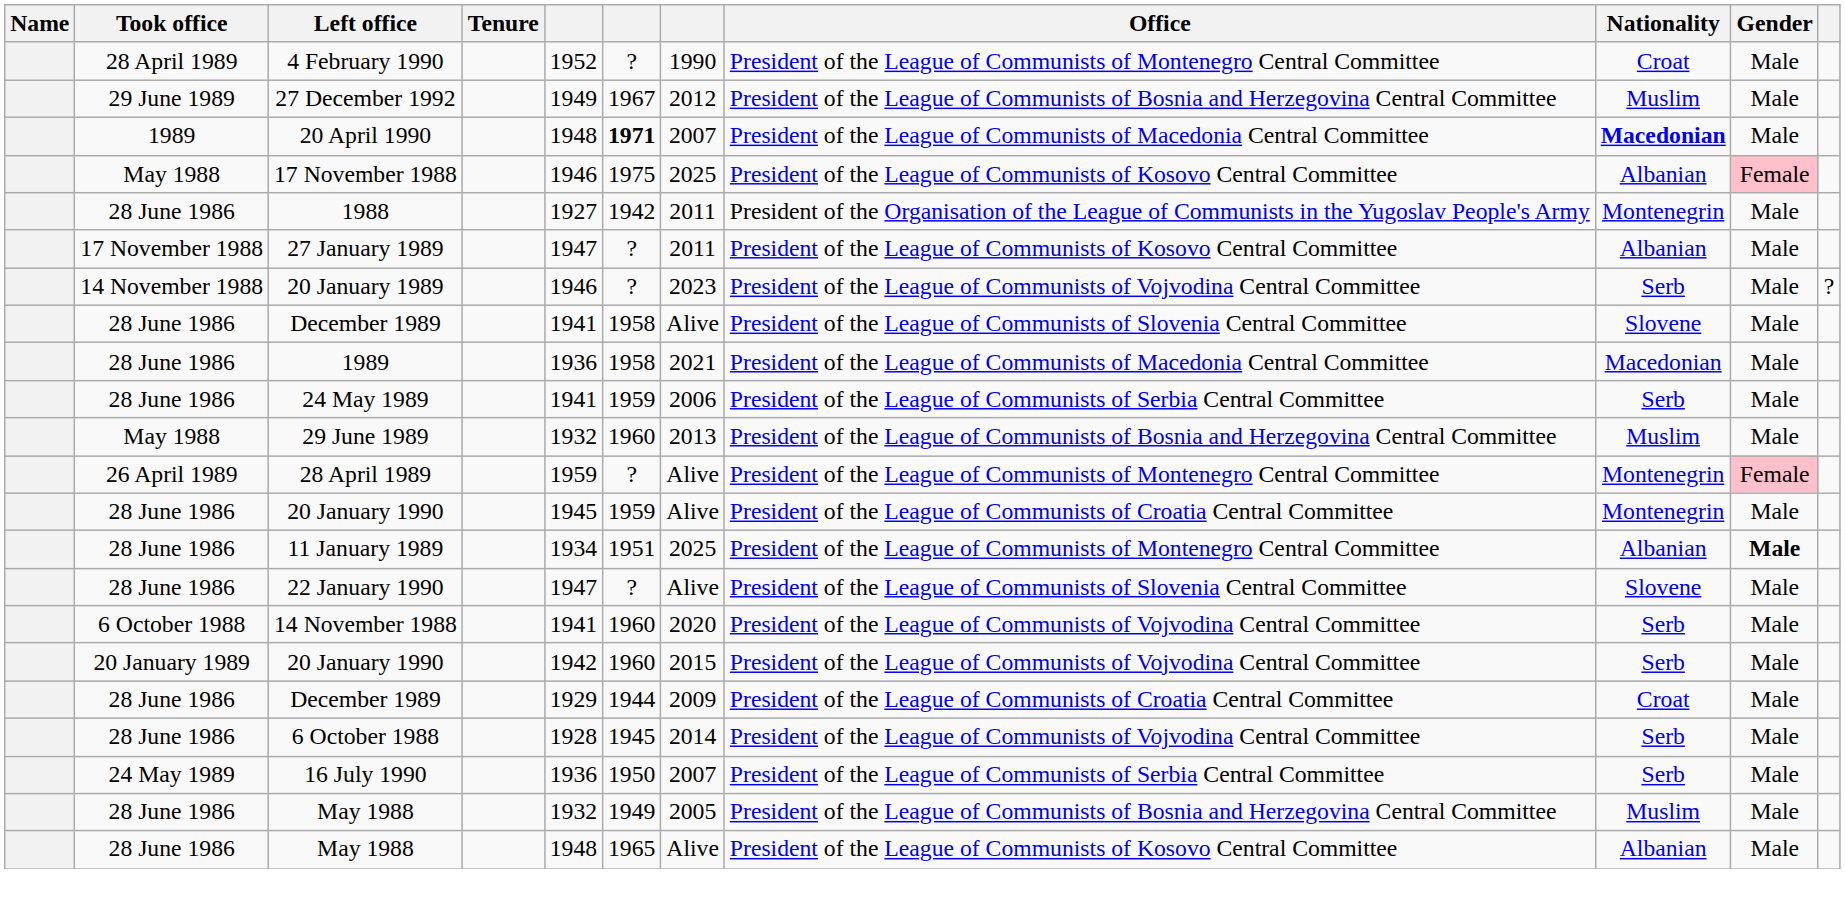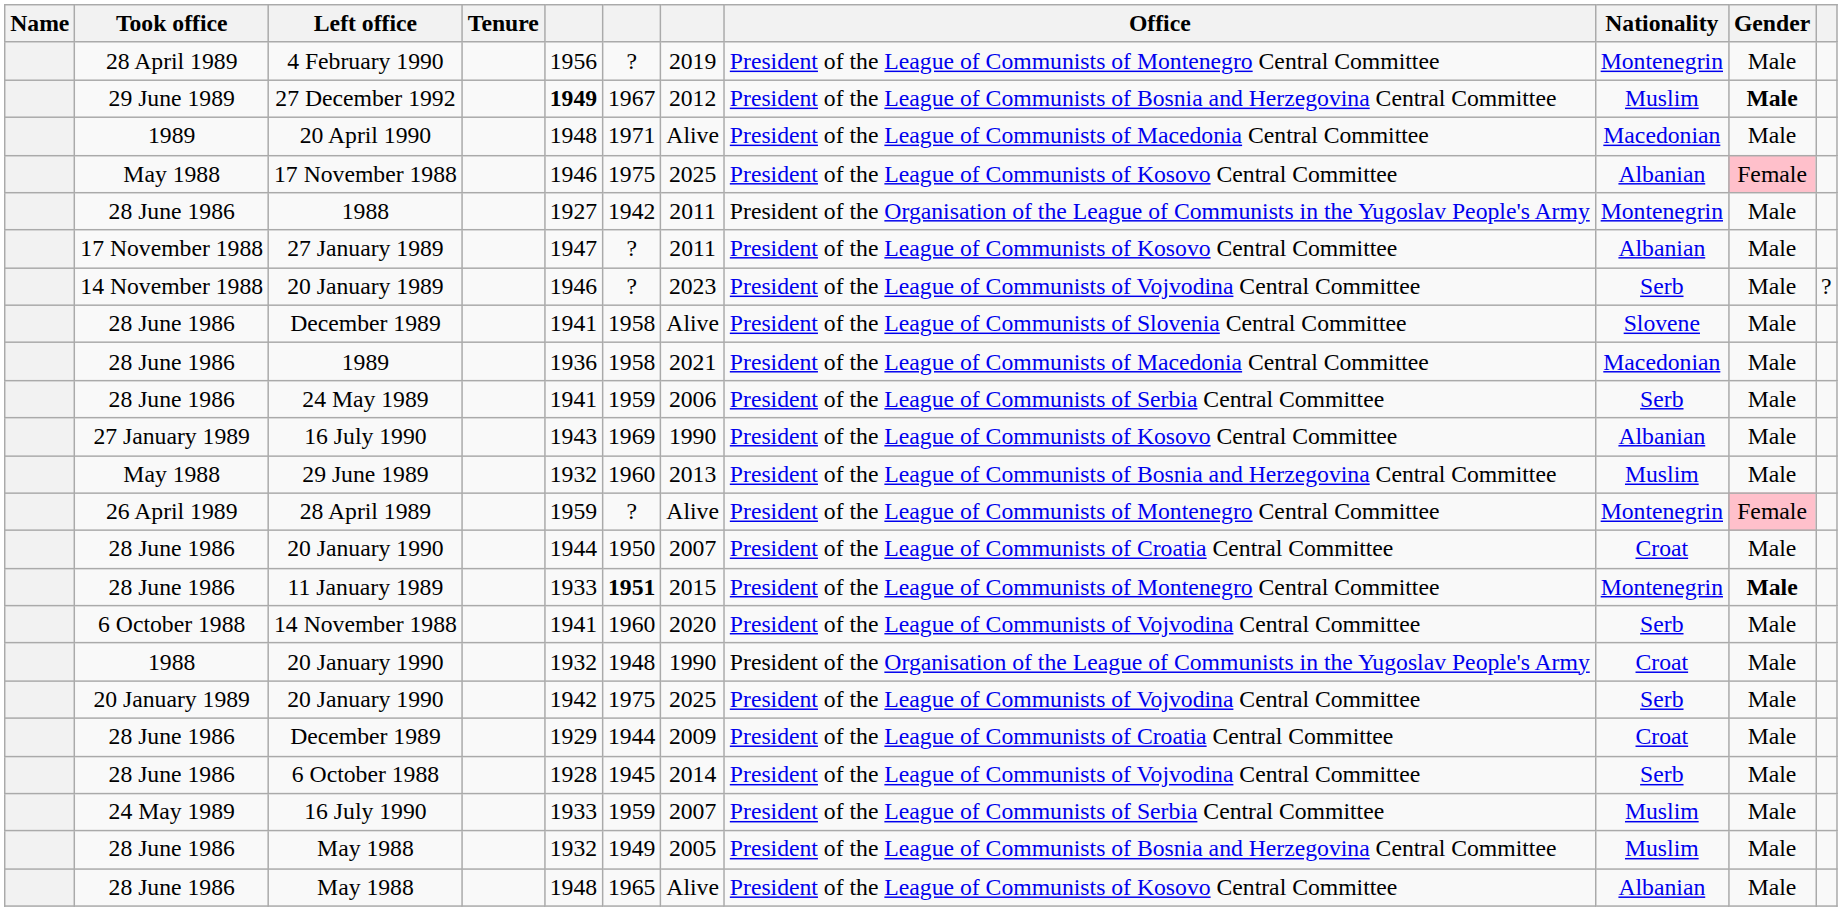4 February 1990 | column 5: 1952 -> 1956
4 February 1990 | column 7: 1990 -> 2019
4 February 1990 | Nationality: Croat -> Montenegrin
27 December 1992 | column 5: normal -> bold
27 December 1992 | Gender: normal -> bold
20 April 1990 | column 6: bold -> normal
20 April 1990 | column 7: 2007 -> Alive
20 April 1990 | Nationality: bold -> normal
+ row: 27 January 1989 | 16 July 1990 | 1943 | 1969 | 1990 | President of the League of Communists of Kosovo Central Committee | Albanian | Male
28 June 1986 / 20 January 1990 | column 5: 1945 -> 1944
28 June 1986 / 20 January 1990 | column 6: 1959 -> 1950
28 June 1986 / 20 January 1990 | column 7: Alive -> 2007
28 June 1986 / 20 January 1990 | Nationality: Montenegrin -> Croat
11 January 1989 | column 5: 1934 -> 1933
11 January 1989 | column 6: normal -> bold
11 January 1989 | column 7: 2025 -> 2015
11 January 1989 | Nationality: Albanian -> Montenegrin
- row: 28 June 1986 | 22 January 1990 | 1947 | ? | Alive | President of the League of Communists of Slovenia Central Committee | Slovene | Male
+ row: 1988 | 20 January 1990 | 1932 | 1948 | 1990 | President of the Organisation of the League of Communists in the Yugoslav People's Army | Croat | Male
20 January 1989 / 20 January 1990 | column 6: 1960 -> 1975
20 January 1989 / 20 January 1990 | column 7: 2015 -> 2025
24 May 1989 / 16 July 1990 | column 5: 1936 -> 1933
24 May 1989 / 16 July 1990 | column 6: 1950 -> 1959
24 May 1989 / 16 July 1990 | Nationality: Serb -> Muslim
